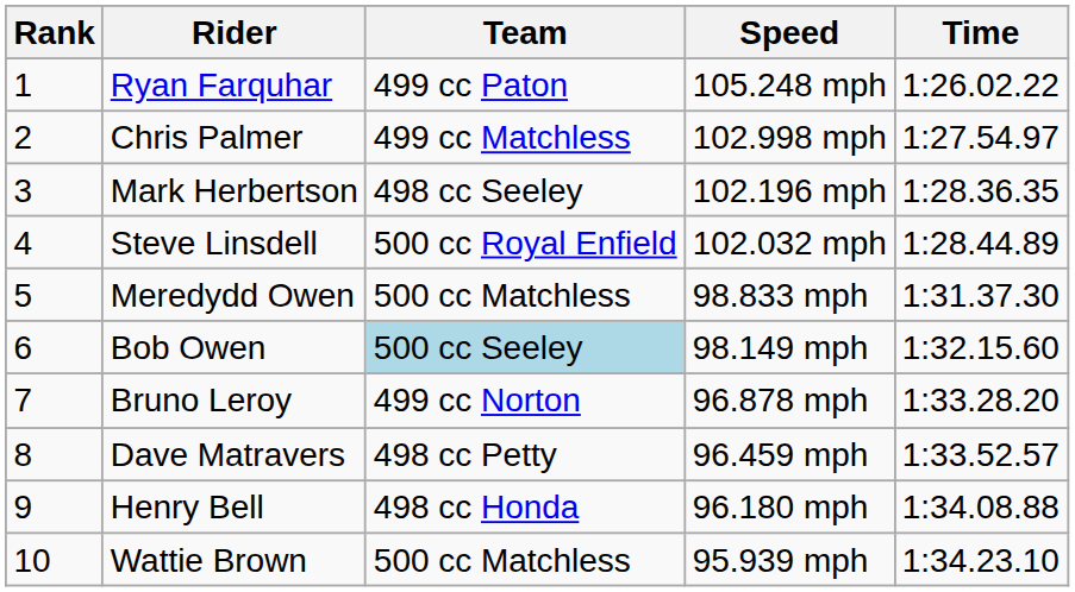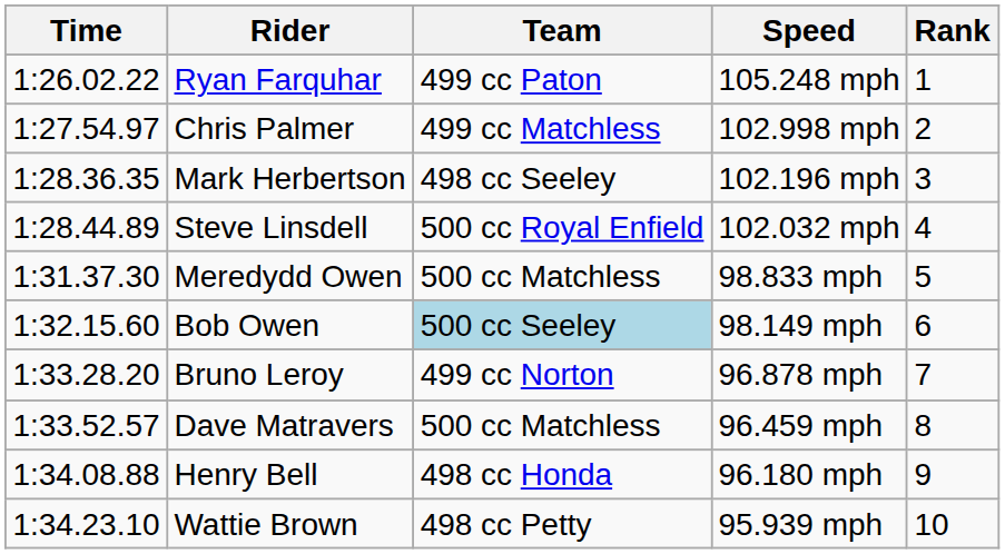columns swapped: Rank <-> Time
Dave Matravers | Team: 498 cc Petty -> 500 cc Matchless
Wattie Brown | Team: 500 cc Matchless -> 498 cc Petty
